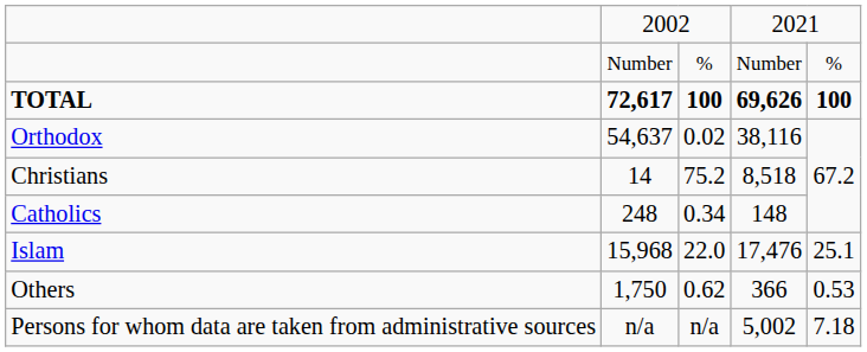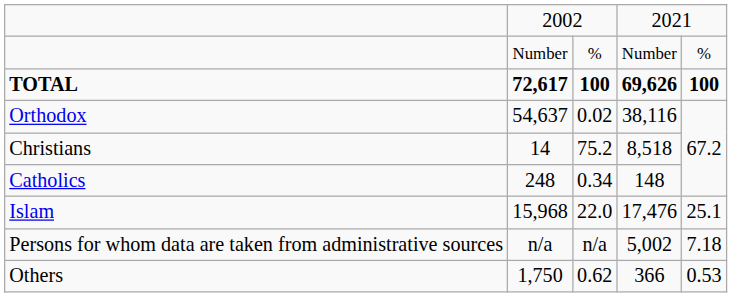rows swapped: Others <-> Persons for whom data are taken from administrative sources
